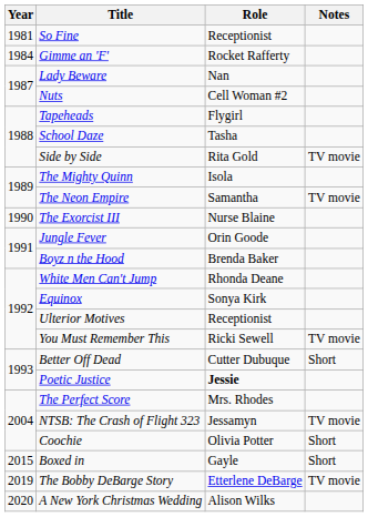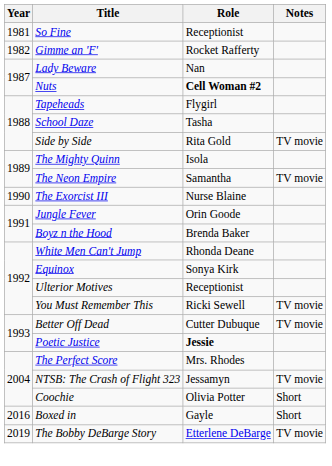Gimme an 'F' | Year: 1984 -> 1982
Nuts | Role: normal -> bold
Better Off Dead | Notes: Short -> TV movie
Boxed in | Year: 2015 -> 2016
- row: 2020 | A New York Christmas Wedding | Alison Wilks
